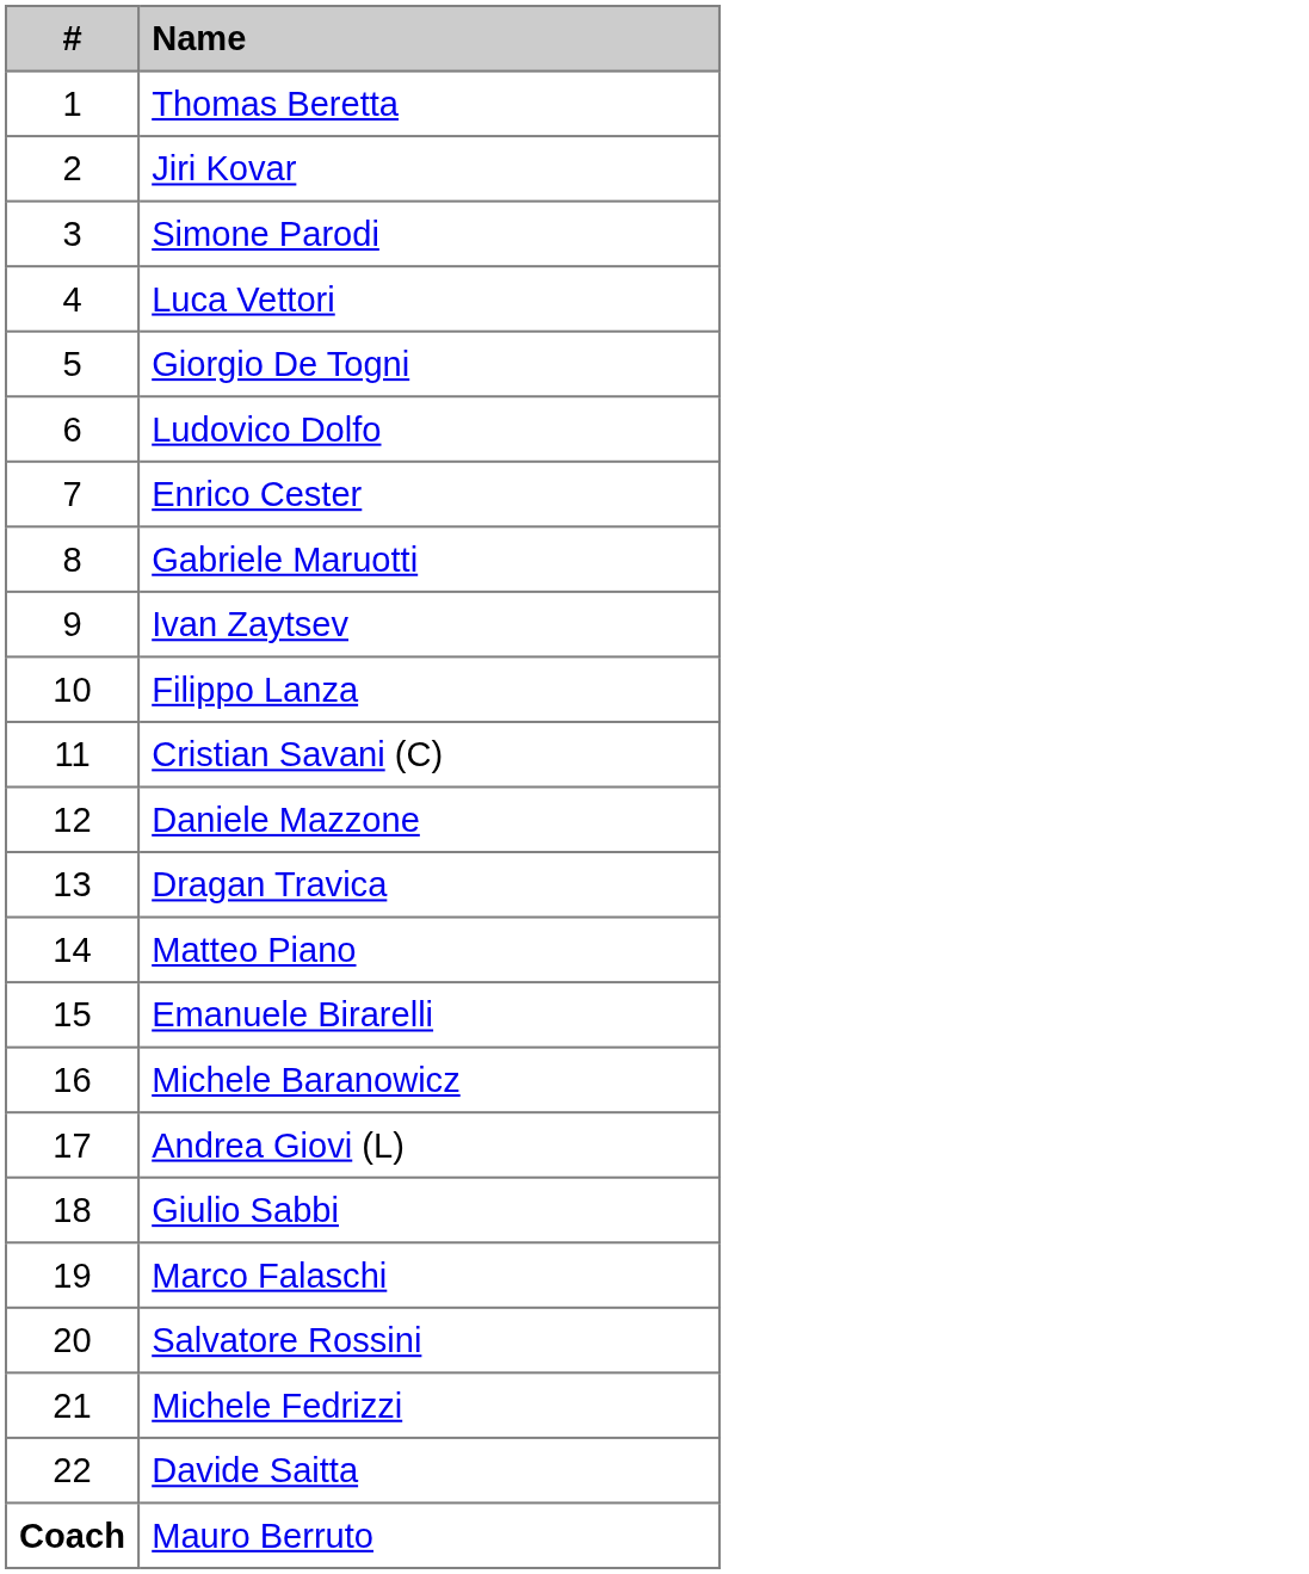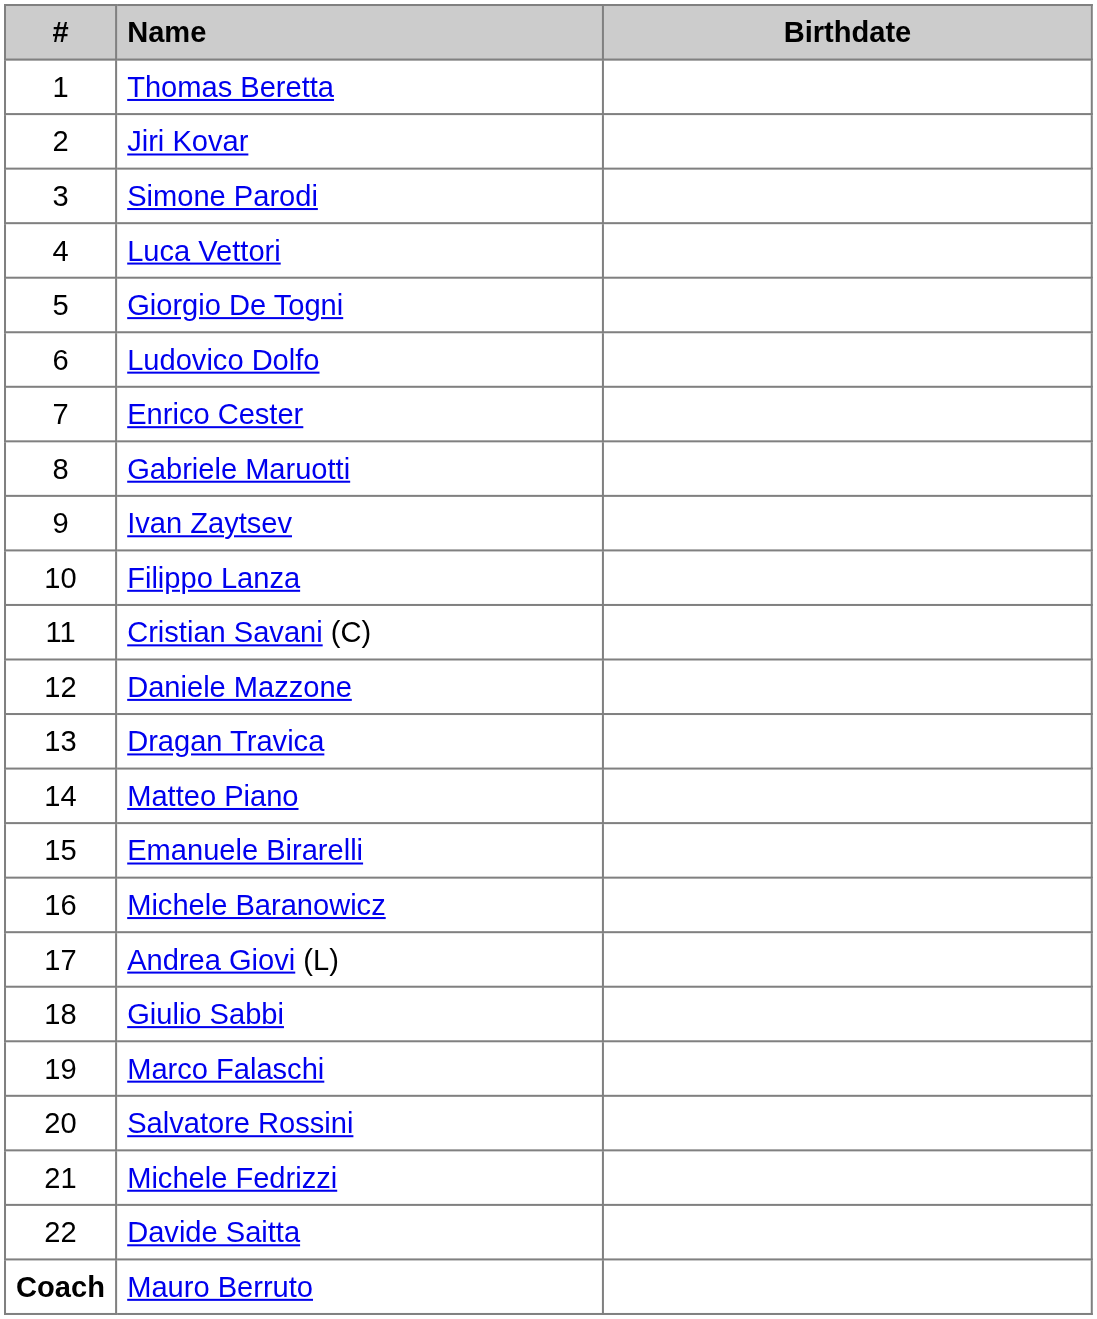+ column: Birthdate
